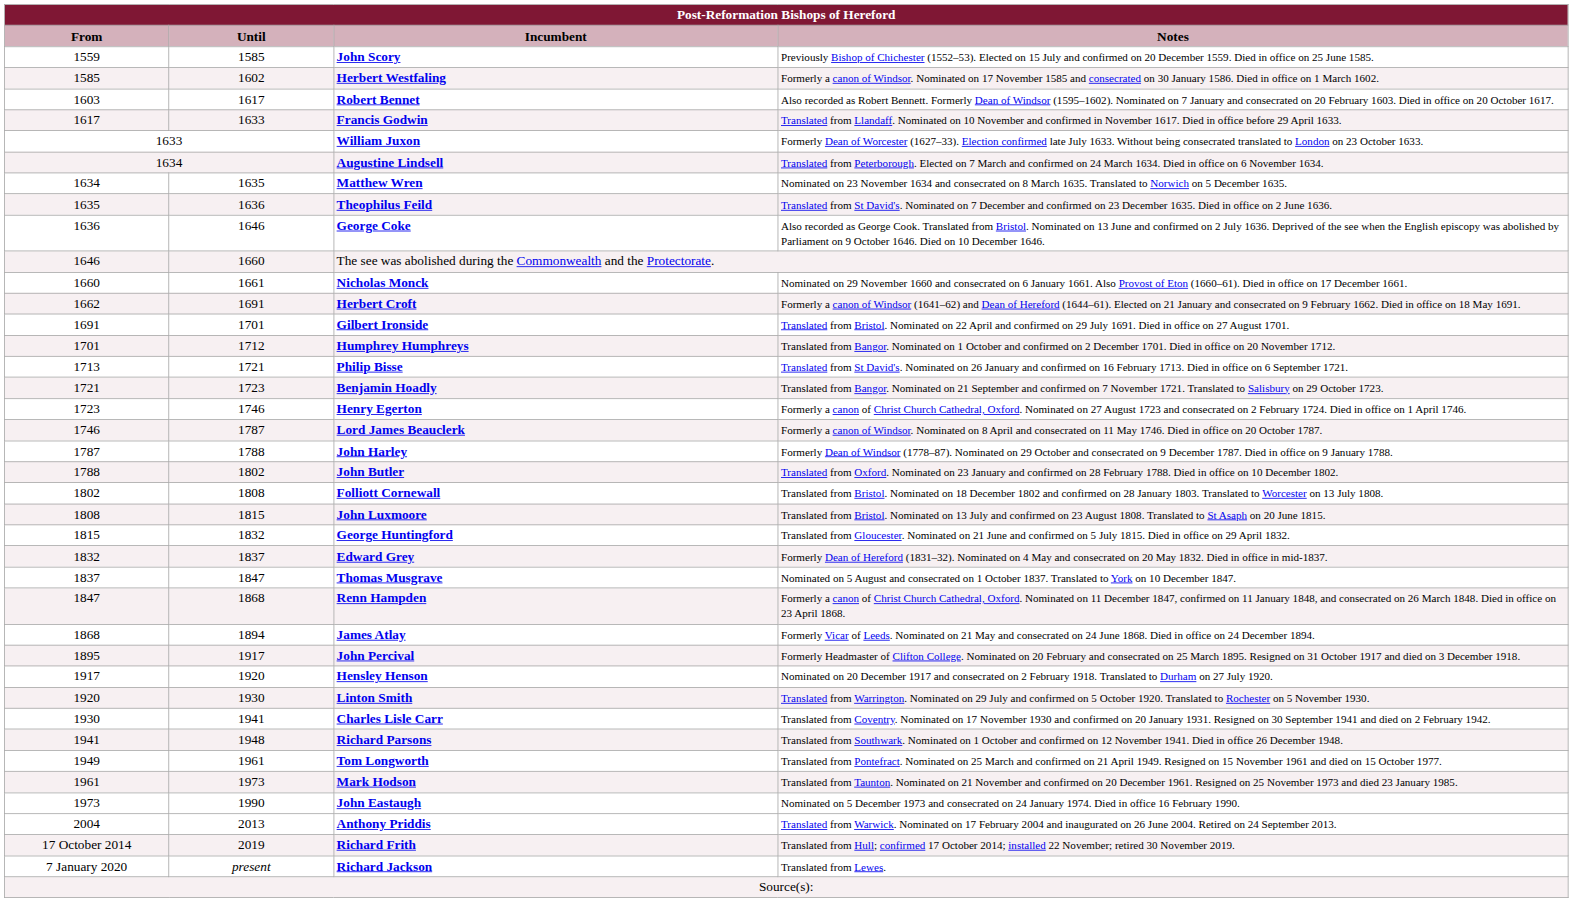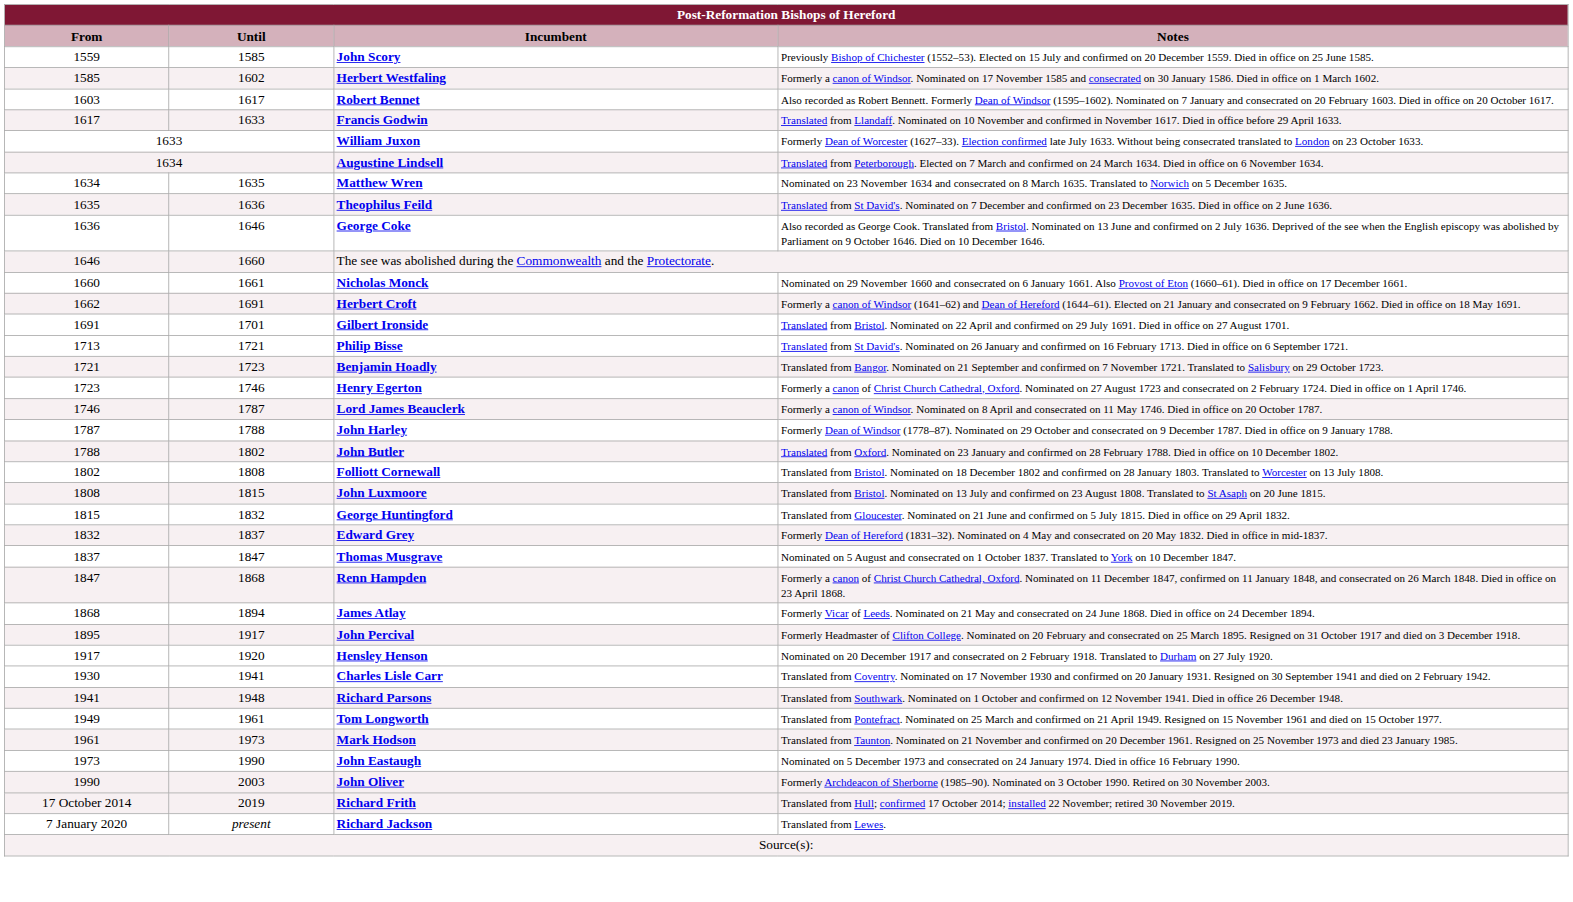- row: 1701 | 1712 | Humphrey Humphreys | Translated from Bangor. Nominated on 1 October and confirmed on 2 December 1701. Died in office on 20 November 1712.
- row: 1920 | 1930 | Linton Smith | Translated from Warrington. Nominated on 29 July and confirmed on 5 October 1920. Translated to Rochester on 5 November 1930.
+ row: 1990 | 2003 | John Oliver | Formerly Archdeacon of Sherborne (1985–90). Nominated on 3 October 1990. Retired on 30 November 2003.
- row: 2004 | 2013 | Anthony Priddis | Translated from Warwick. Nominated on 17 February 2004 and inaugurated on 26 June 2004. Retired on 24 September 2013.
